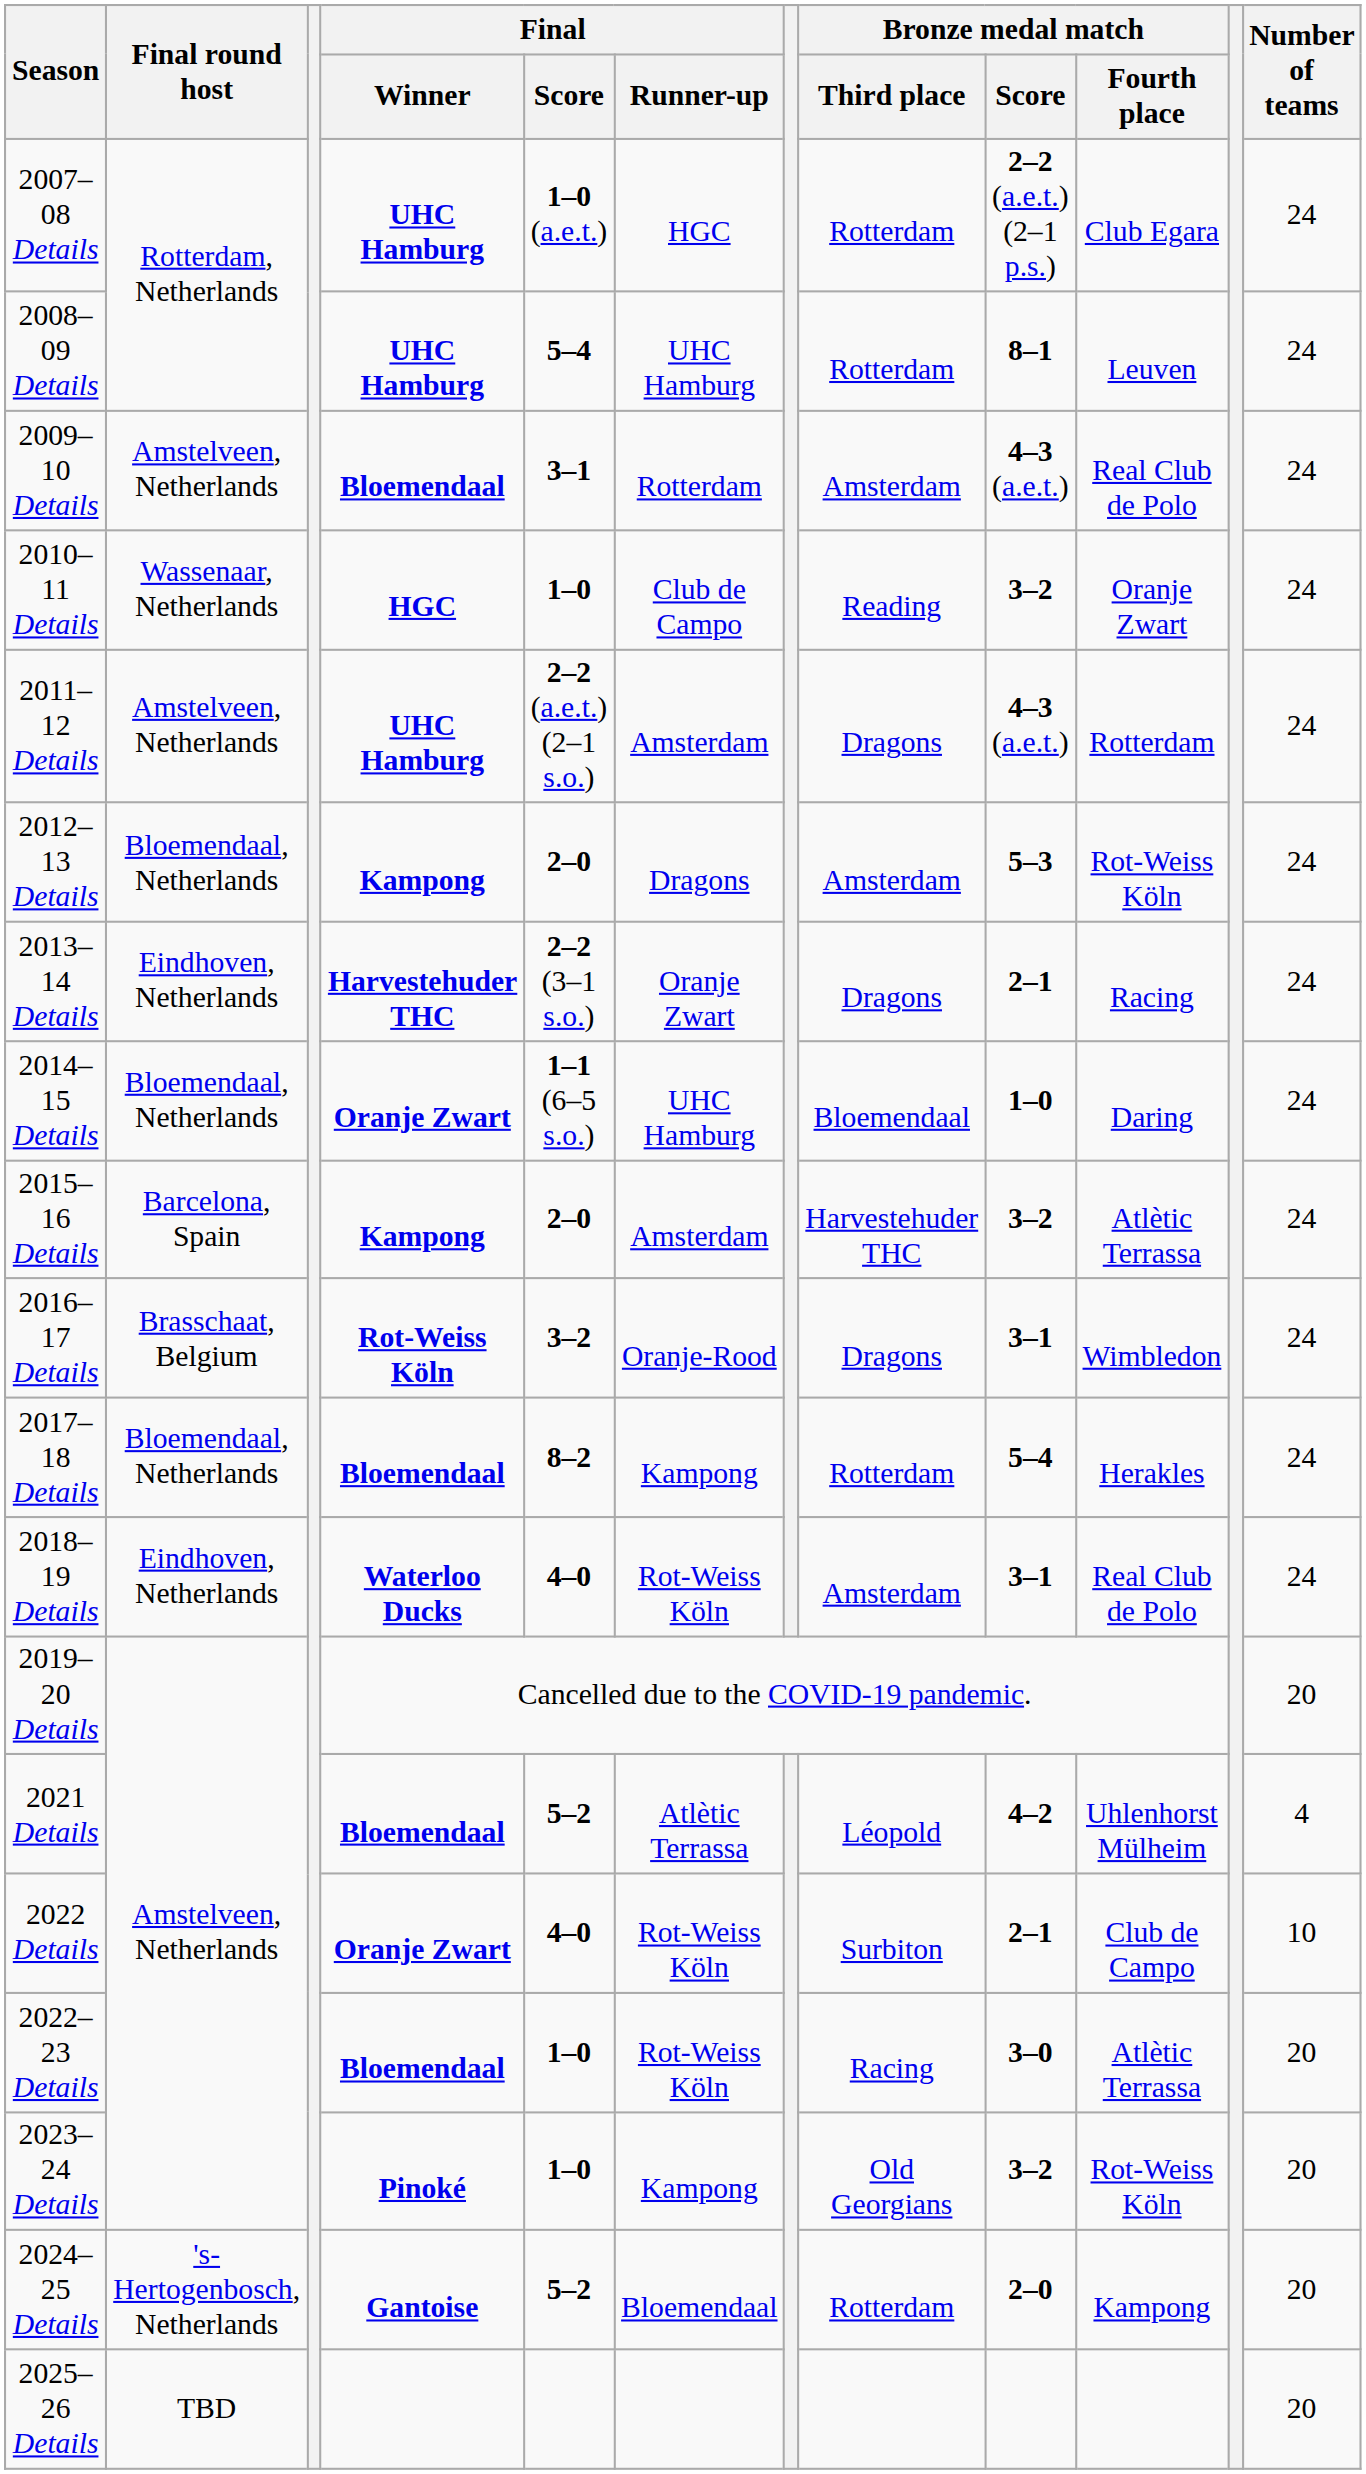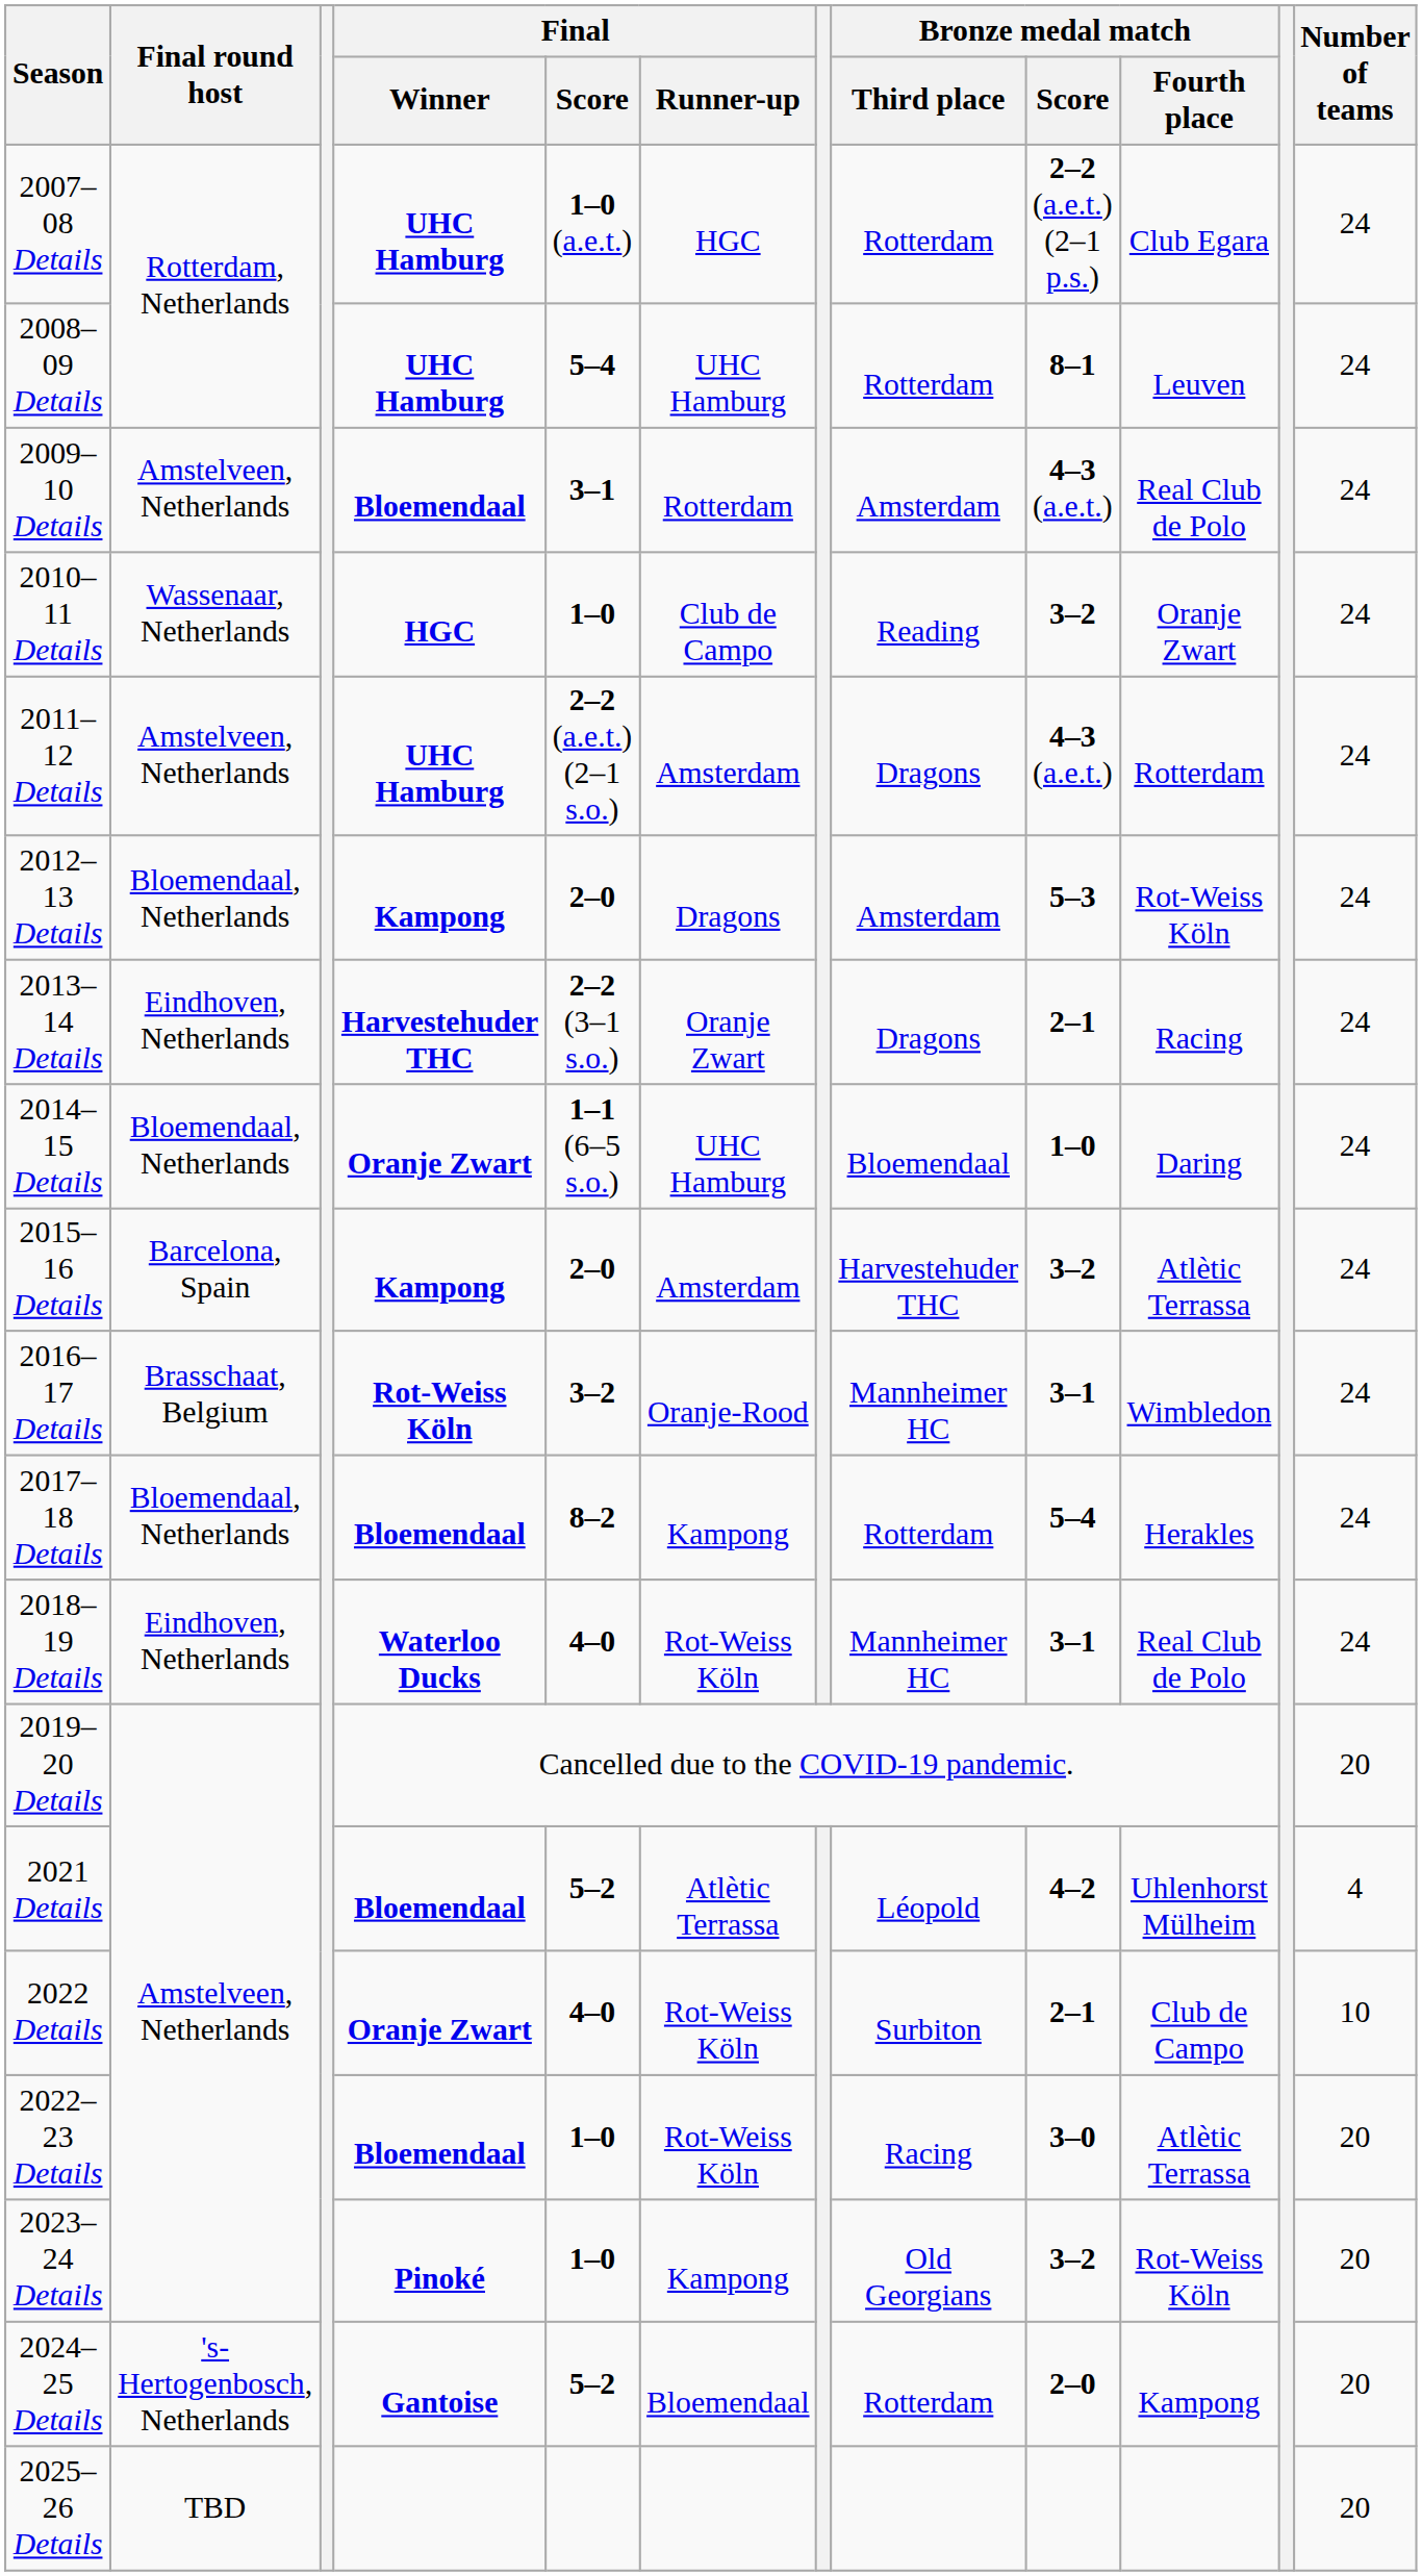2016–17 Details | Bronze medal match / Third place: Dragons -> Mannheimer HC
2018–19 Details | Bronze medal match / Third place: Amsterdam -> Mannheimer HC
